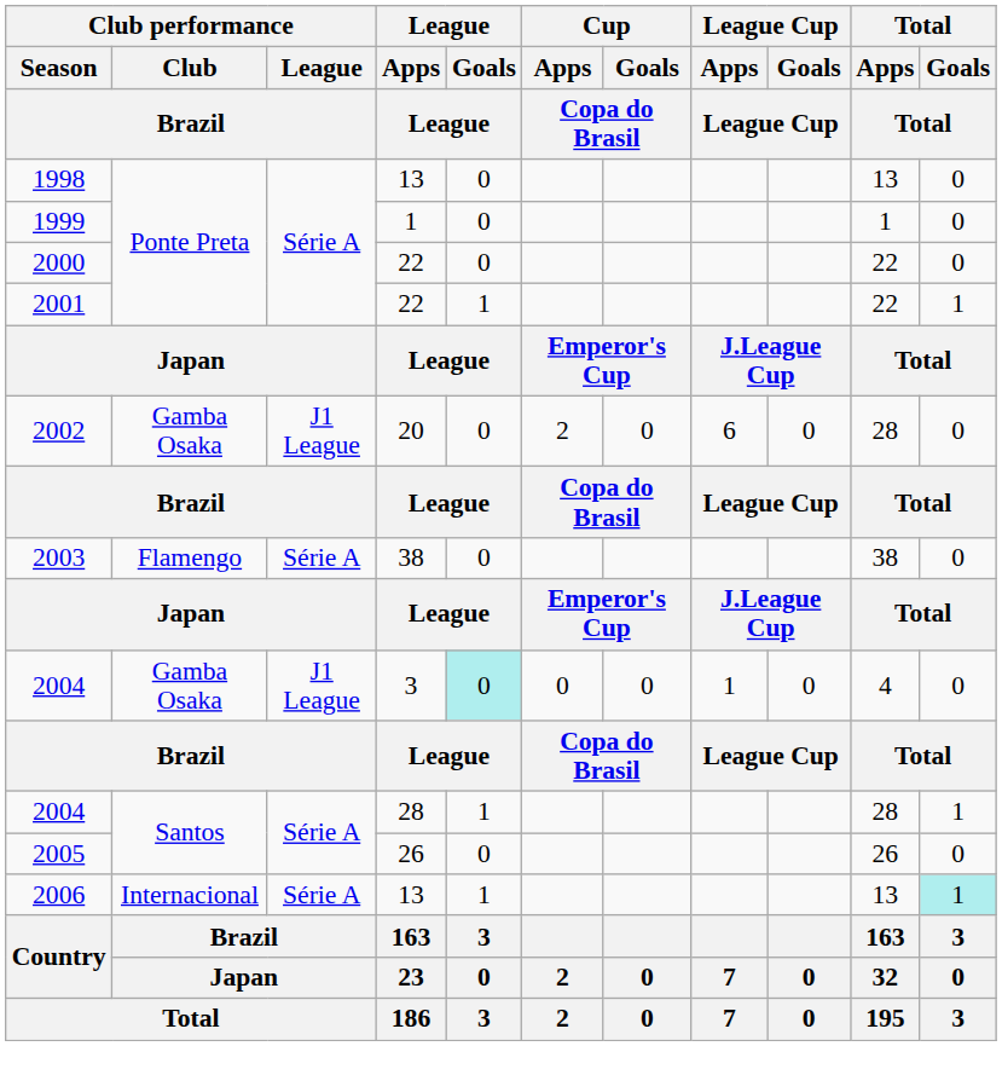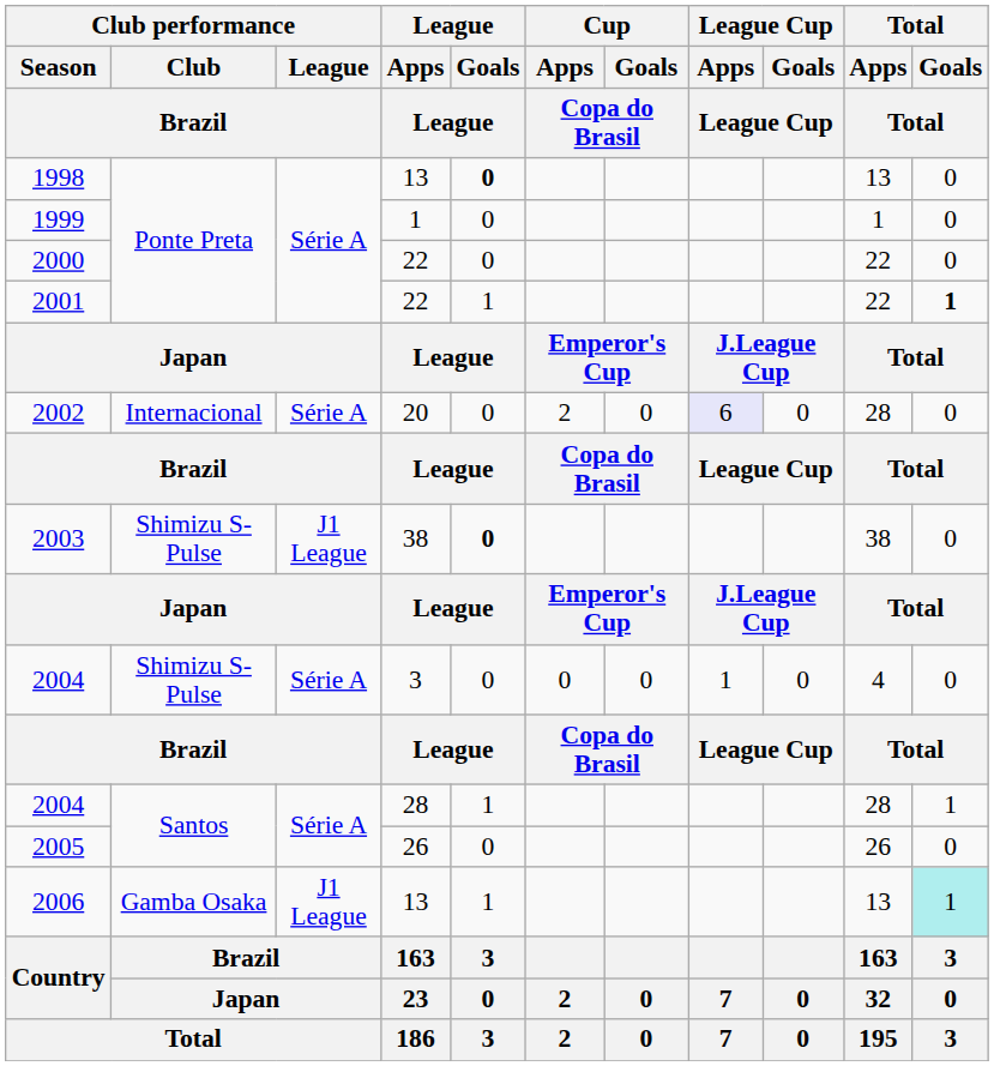1998 | League / Goals / League: normal -> bold
2001 | Total / Goals / Total: normal -> bold
2002 | Club performance / Club / Brazil: Gamba Osaka -> Internacional
2002 | Club performance / League / Brazil: J1 League -> Série A
2002 | League Cup / Apps / League Cup: no background -> lavender background
2003 | Club performance / Club / Brazil: Flamengo -> Shimizu S-Pulse
2003 | Club performance / League / Brazil: Série A -> J1 League
2003 | League / Goals / League: normal -> bold
2004 / 3 | Club performance / Club / Brazil: Gamba Osaka -> Shimizu S-Pulse
2004 / 3 | Club performance / League / Brazil: J1 League -> Série A
2004 / 3 | League / Goals / League: paleturquoise background -> no background
2006 | Club performance / Club / Brazil: Internacional -> Gamba Osaka
2006 | Club performance / League / Brazil: Série A -> J1 League
